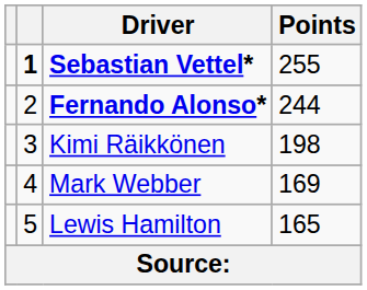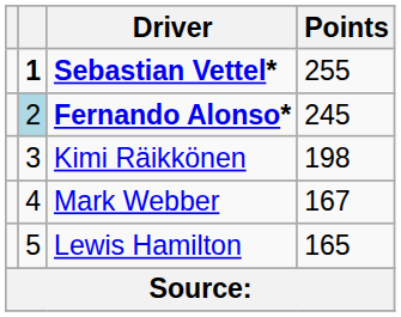Fernando Alonso* | column 2: no background -> lightblue background
Fernando Alonso* | Points: 244 -> 245
Mark Webber | Points: 169 -> 167
